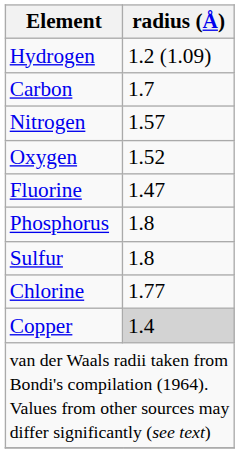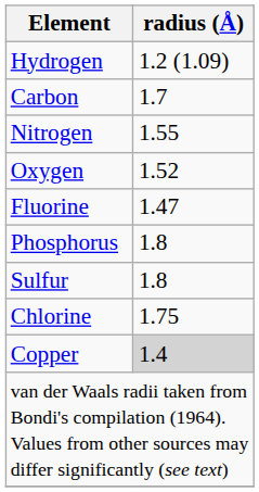Nitrogen | radius (Å): 1.57 -> 1.55
Chlorine | radius (Å): 1.77 -> 1.75
